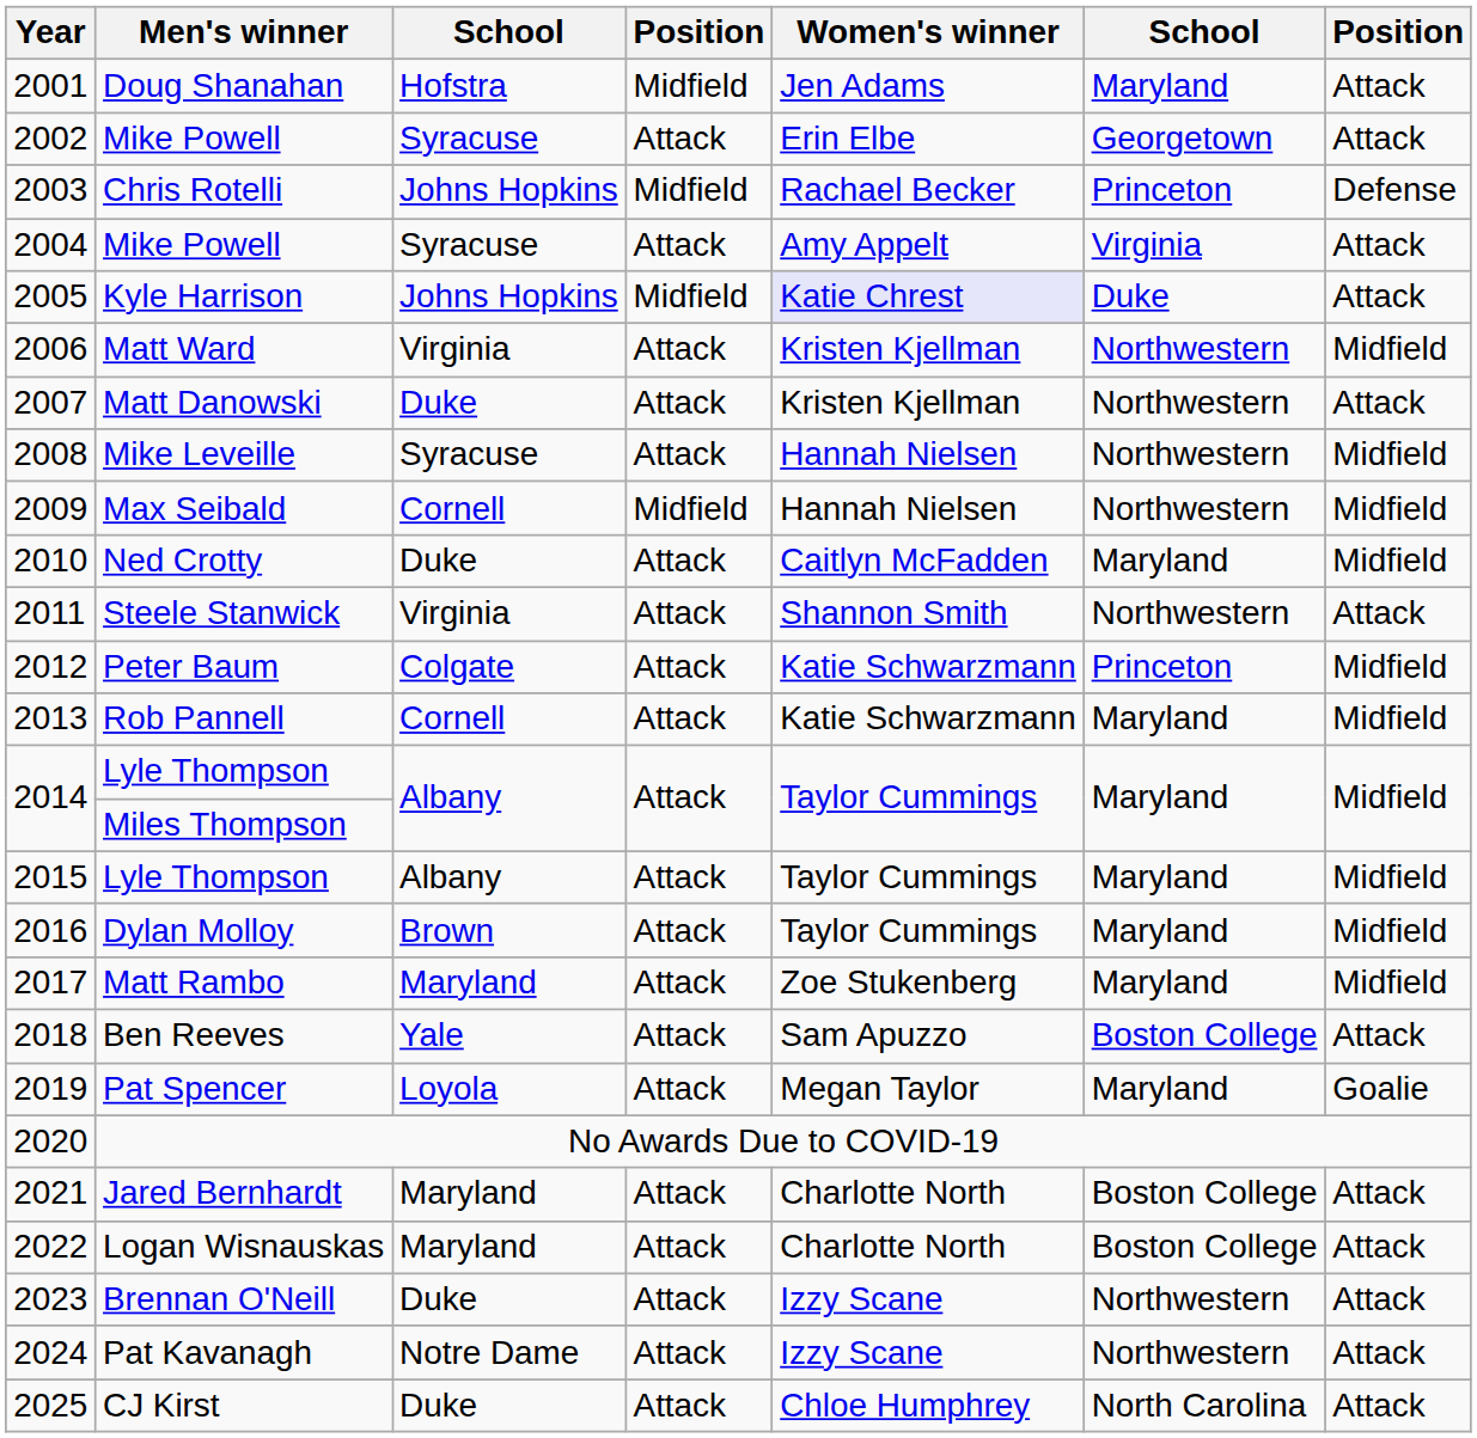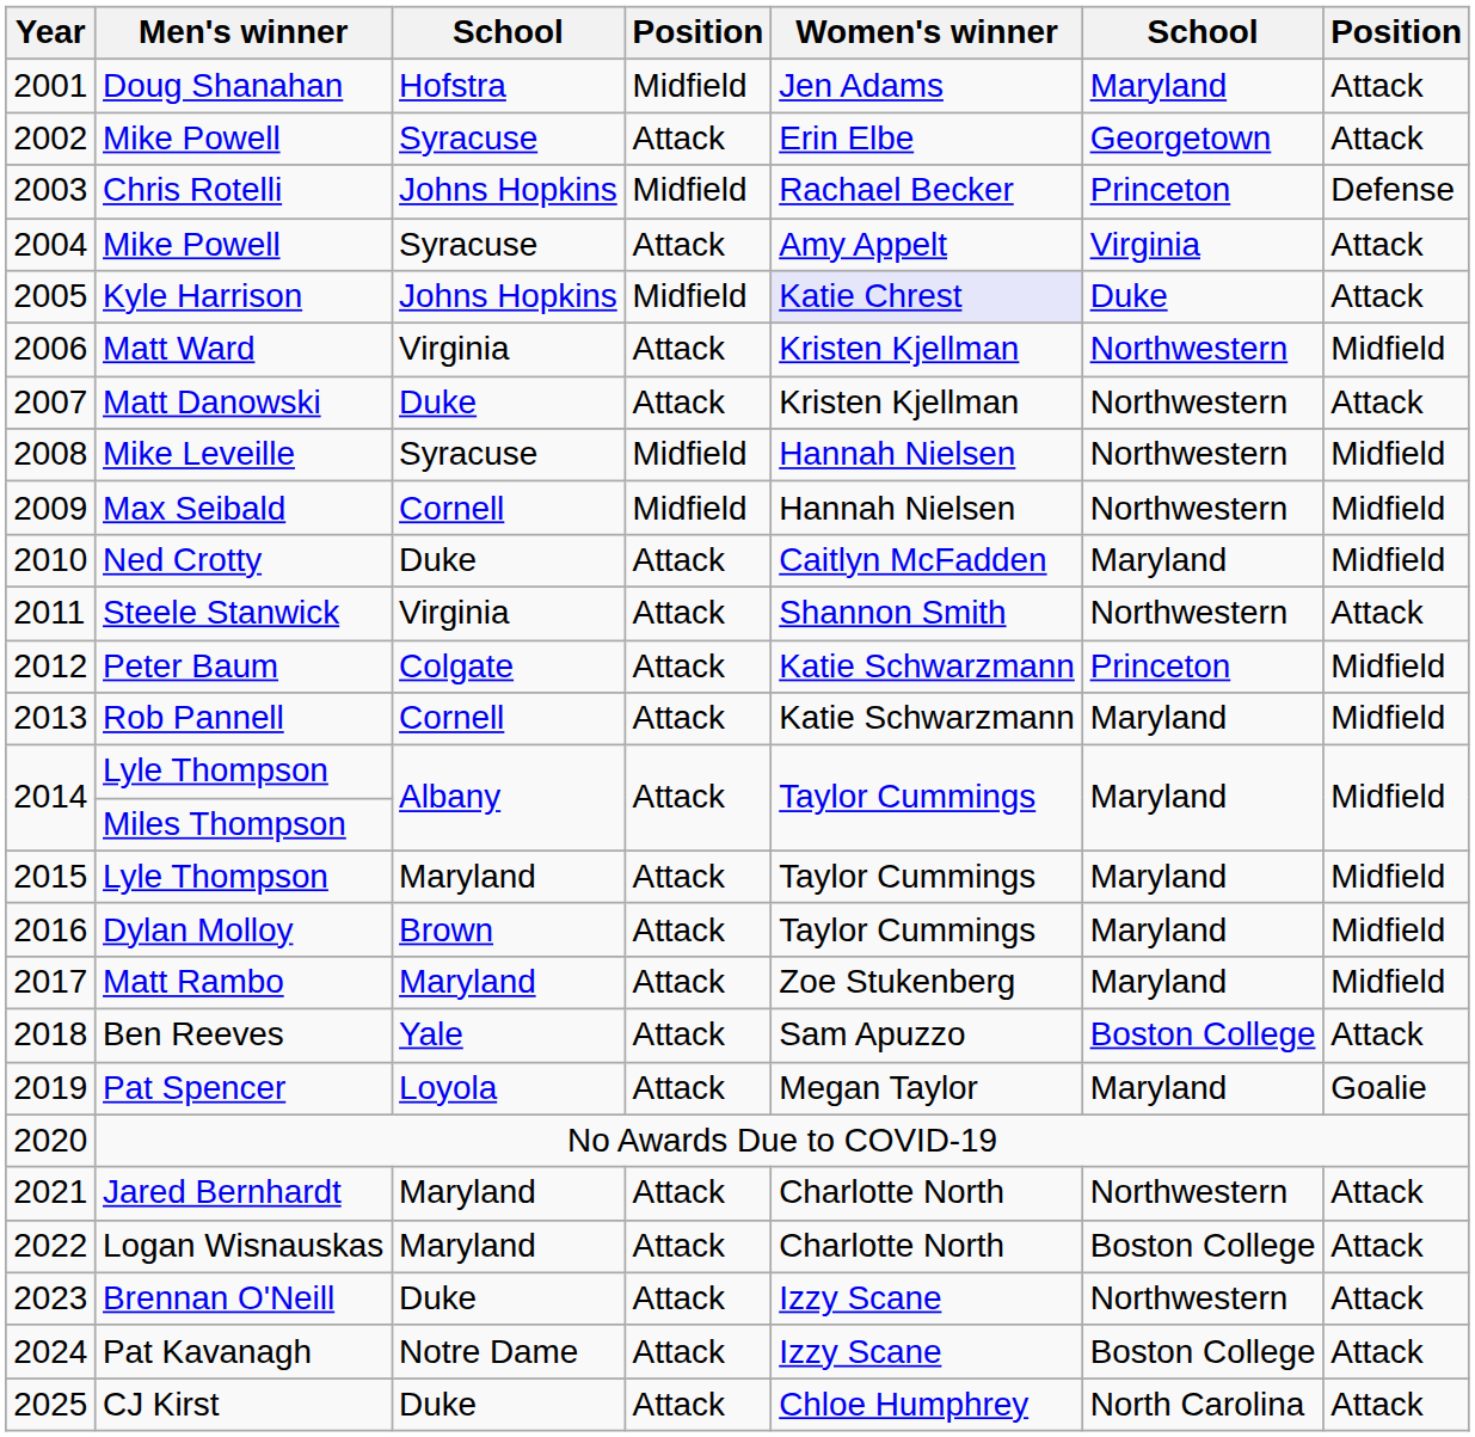Mike Leveille | column 4: Attack -> Midfield
2015 / Lyle Thompson | column 3: Albany -> Maryland
Jared Bernhardt | column 6: Boston College -> Northwestern
Pat Kavanagh | column 6: Northwestern -> Boston College
